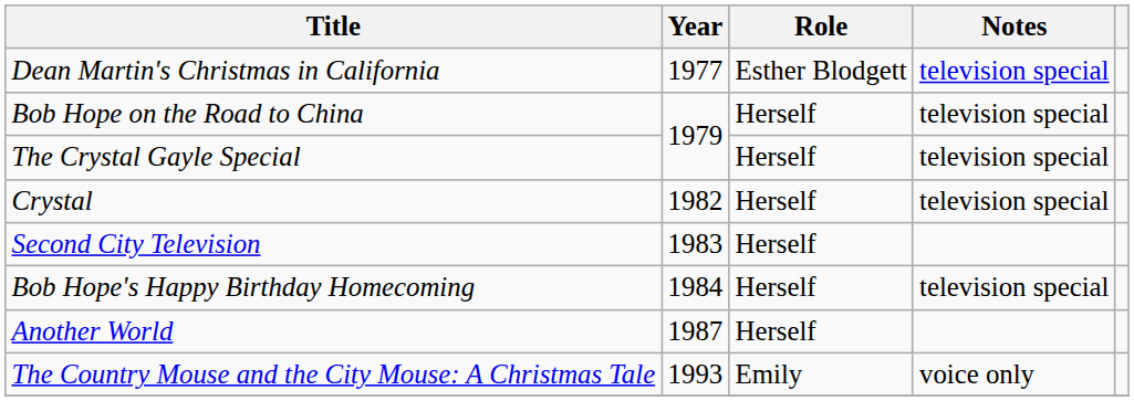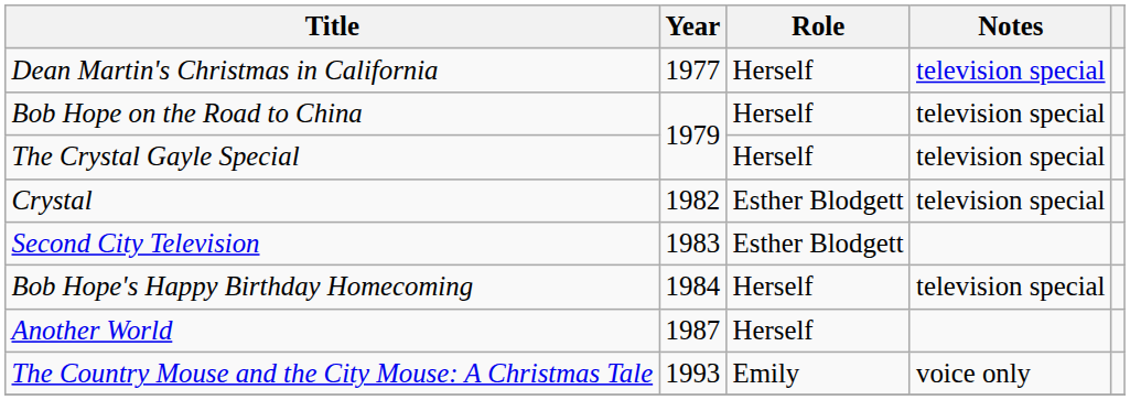Dean Martin's Christmas in California | Role: Esther Blodgett -> Herself
Crystal | Role: Herself -> Esther Blodgett
Second City Television | Role: Herself -> Esther Blodgett
